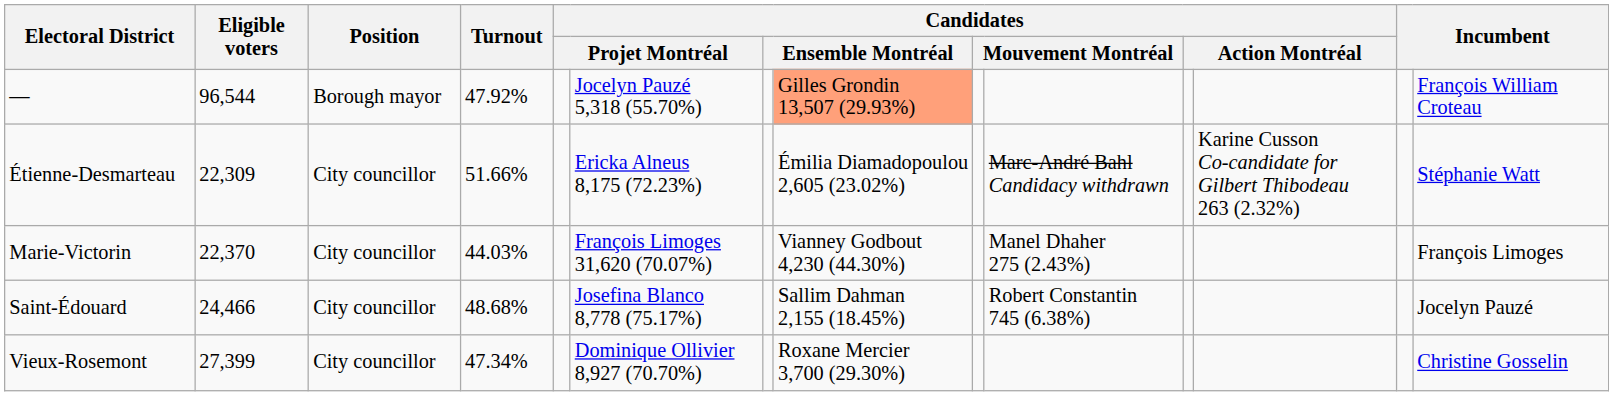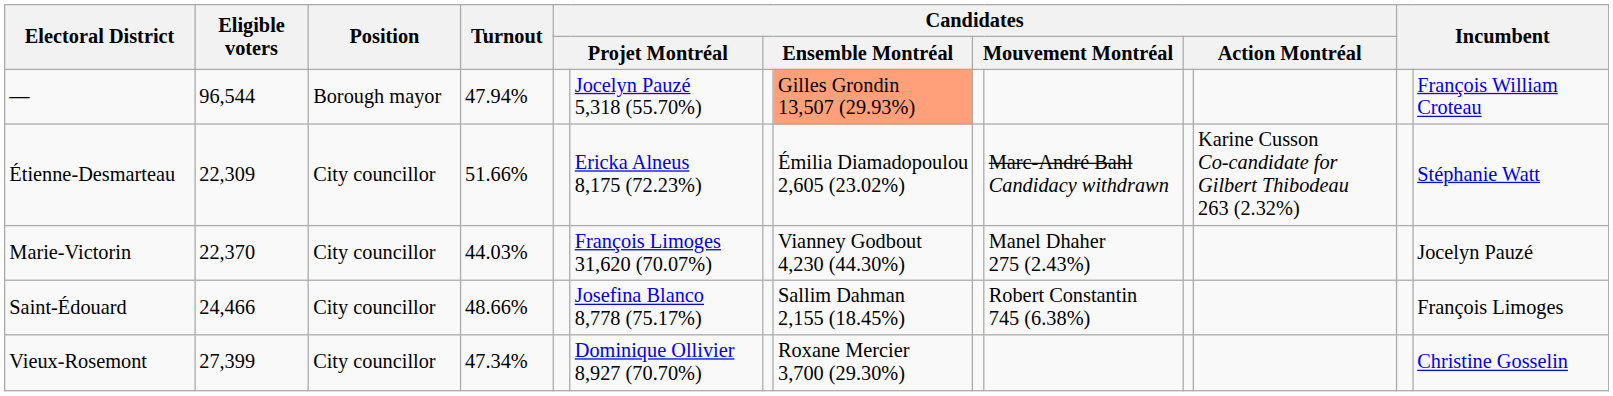— | Turnout: 47.92% -> 47.94%
Marie-Victorin | column 14: François Limoges -> Jocelyn Pauzé
Saint-Édouard | Turnout: 48.68% -> 48.66%
Saint-Édouard | column 14: Jocelyn Pauzé -> François Limoges
